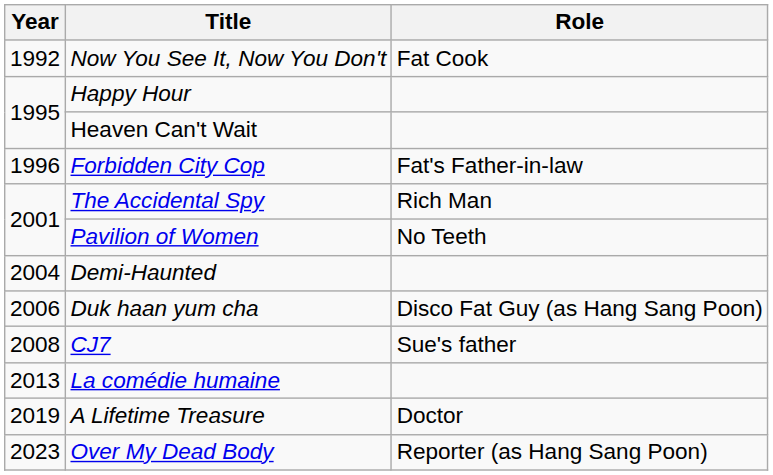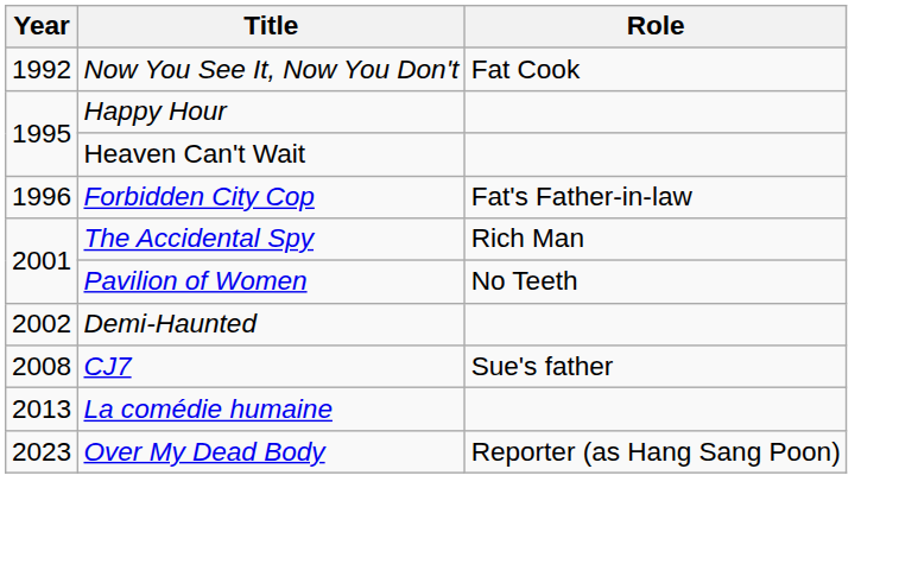Demi-Haunted | Year: 2004 -> 2002
- row: 2006 | Duk haan yum cha | Disco Fat Guy (as Hang Sang Poon)
- row: 2019 | A Lifetime Treasure | Doctor
